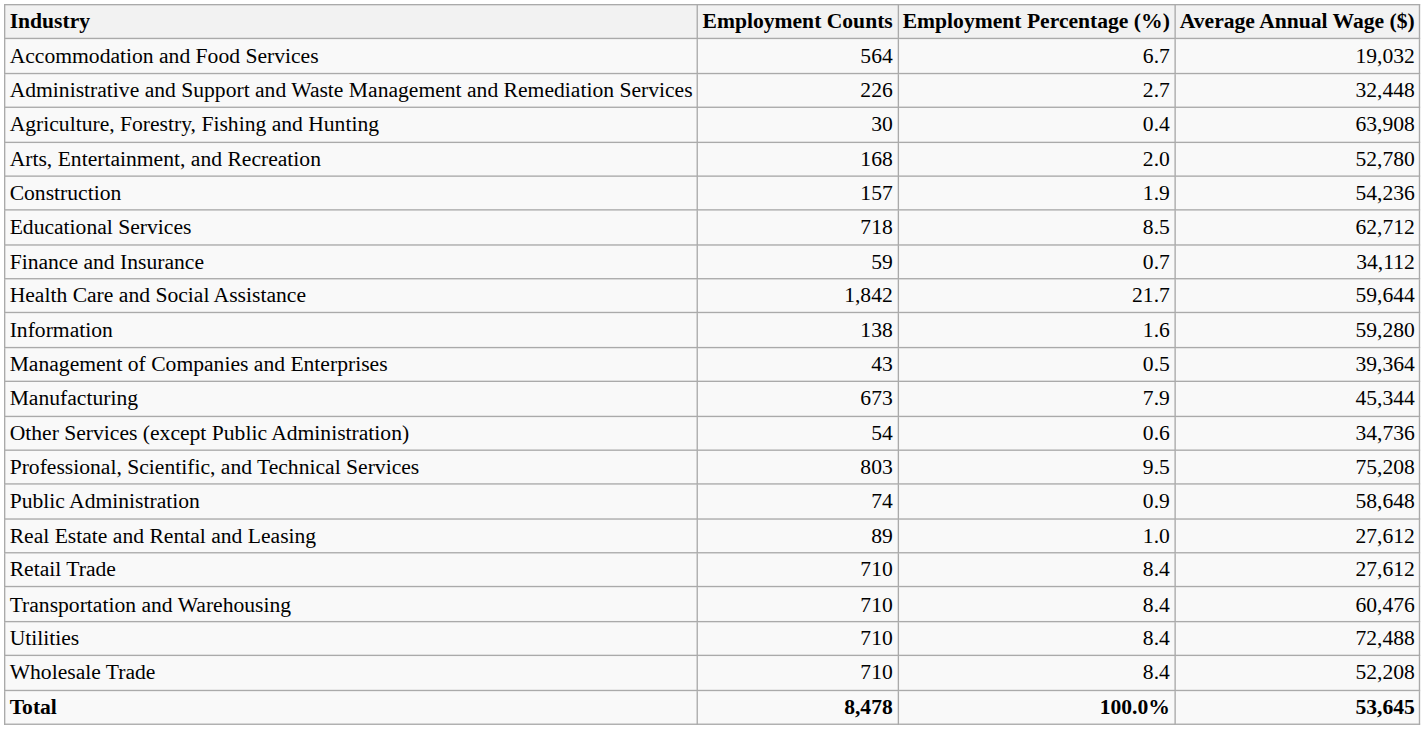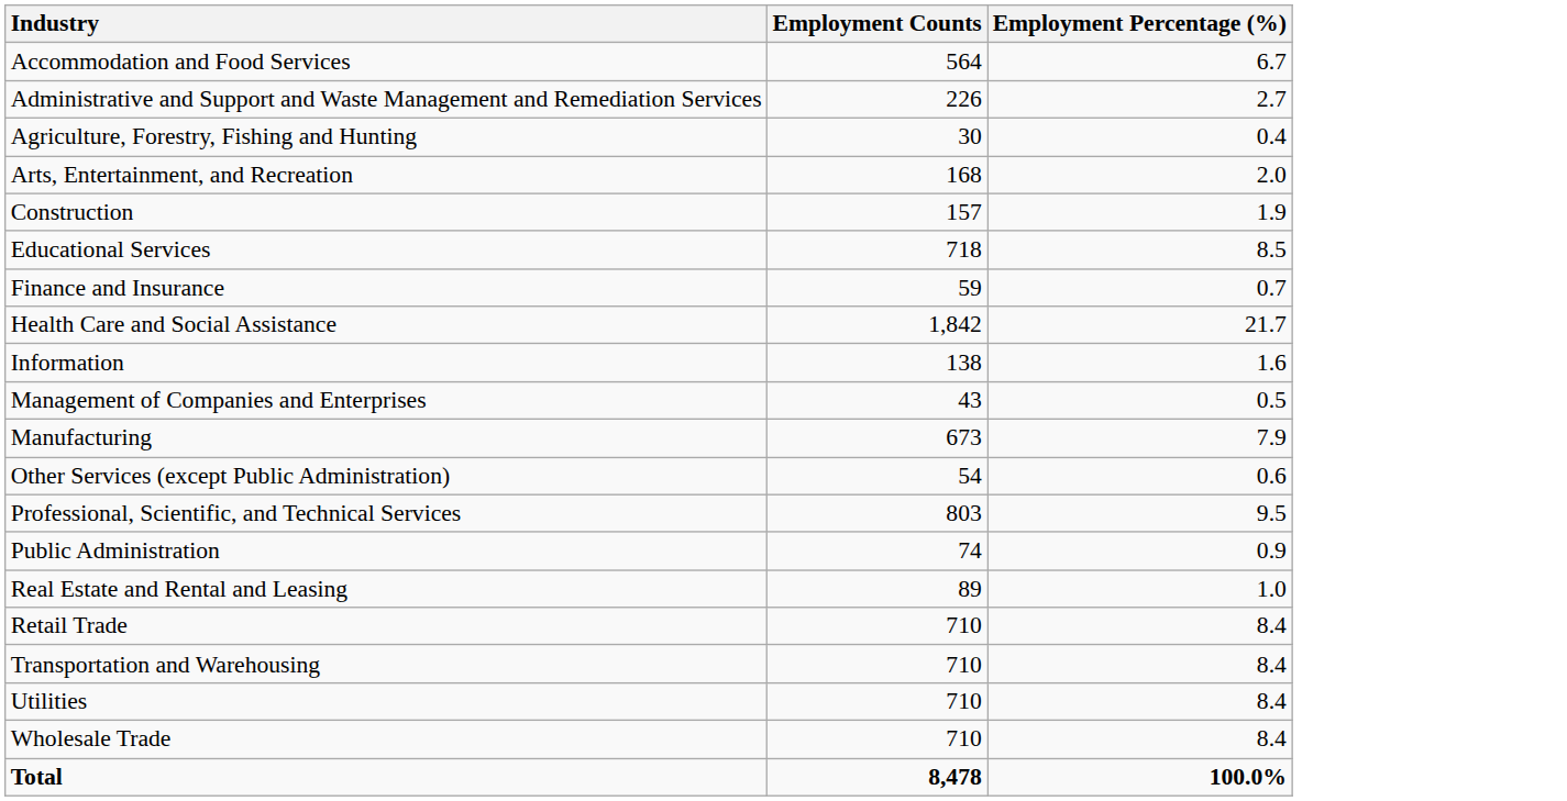- column: Average Annual Wage ($) | 19,032 | 32,448 | 63,908 | 52,780 | 54,236 | 62,712 | 34,112 | 59,644 | 59,280 | 39,364 | 45,344 | 34,736 | 75,208 | 58,648 | 27,612 | 27,612 | 60,476 | 72,488 | 52,208 | 53,645
